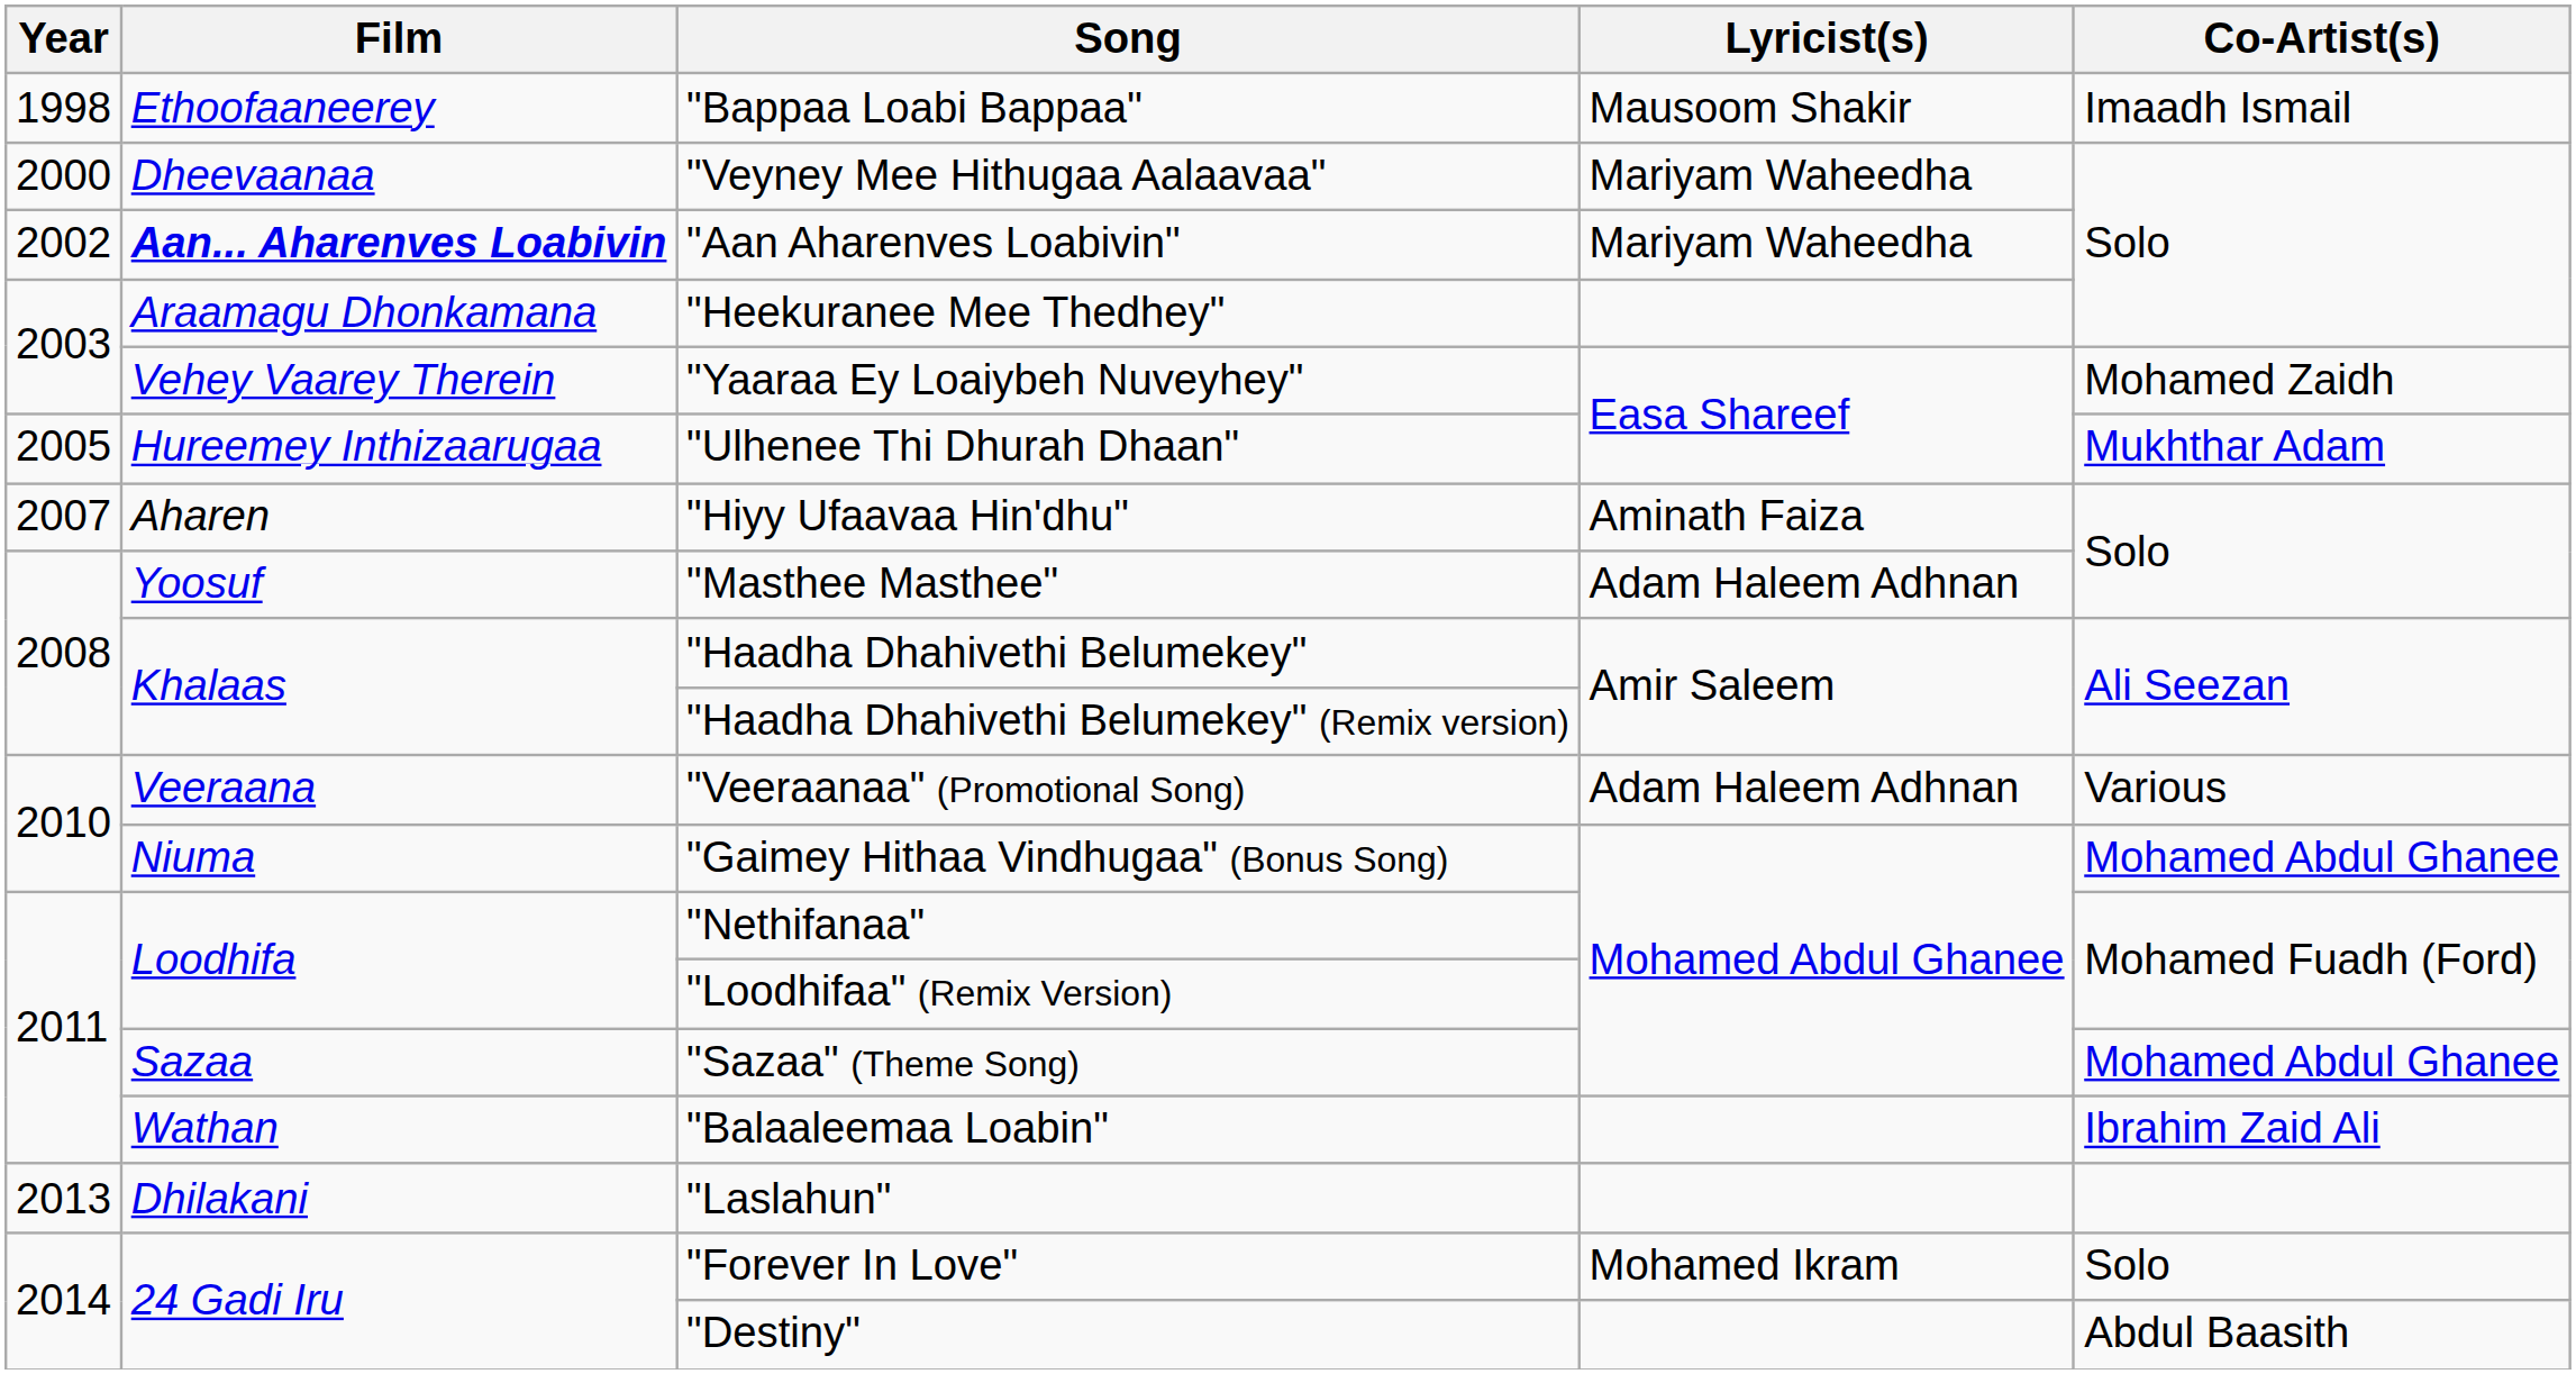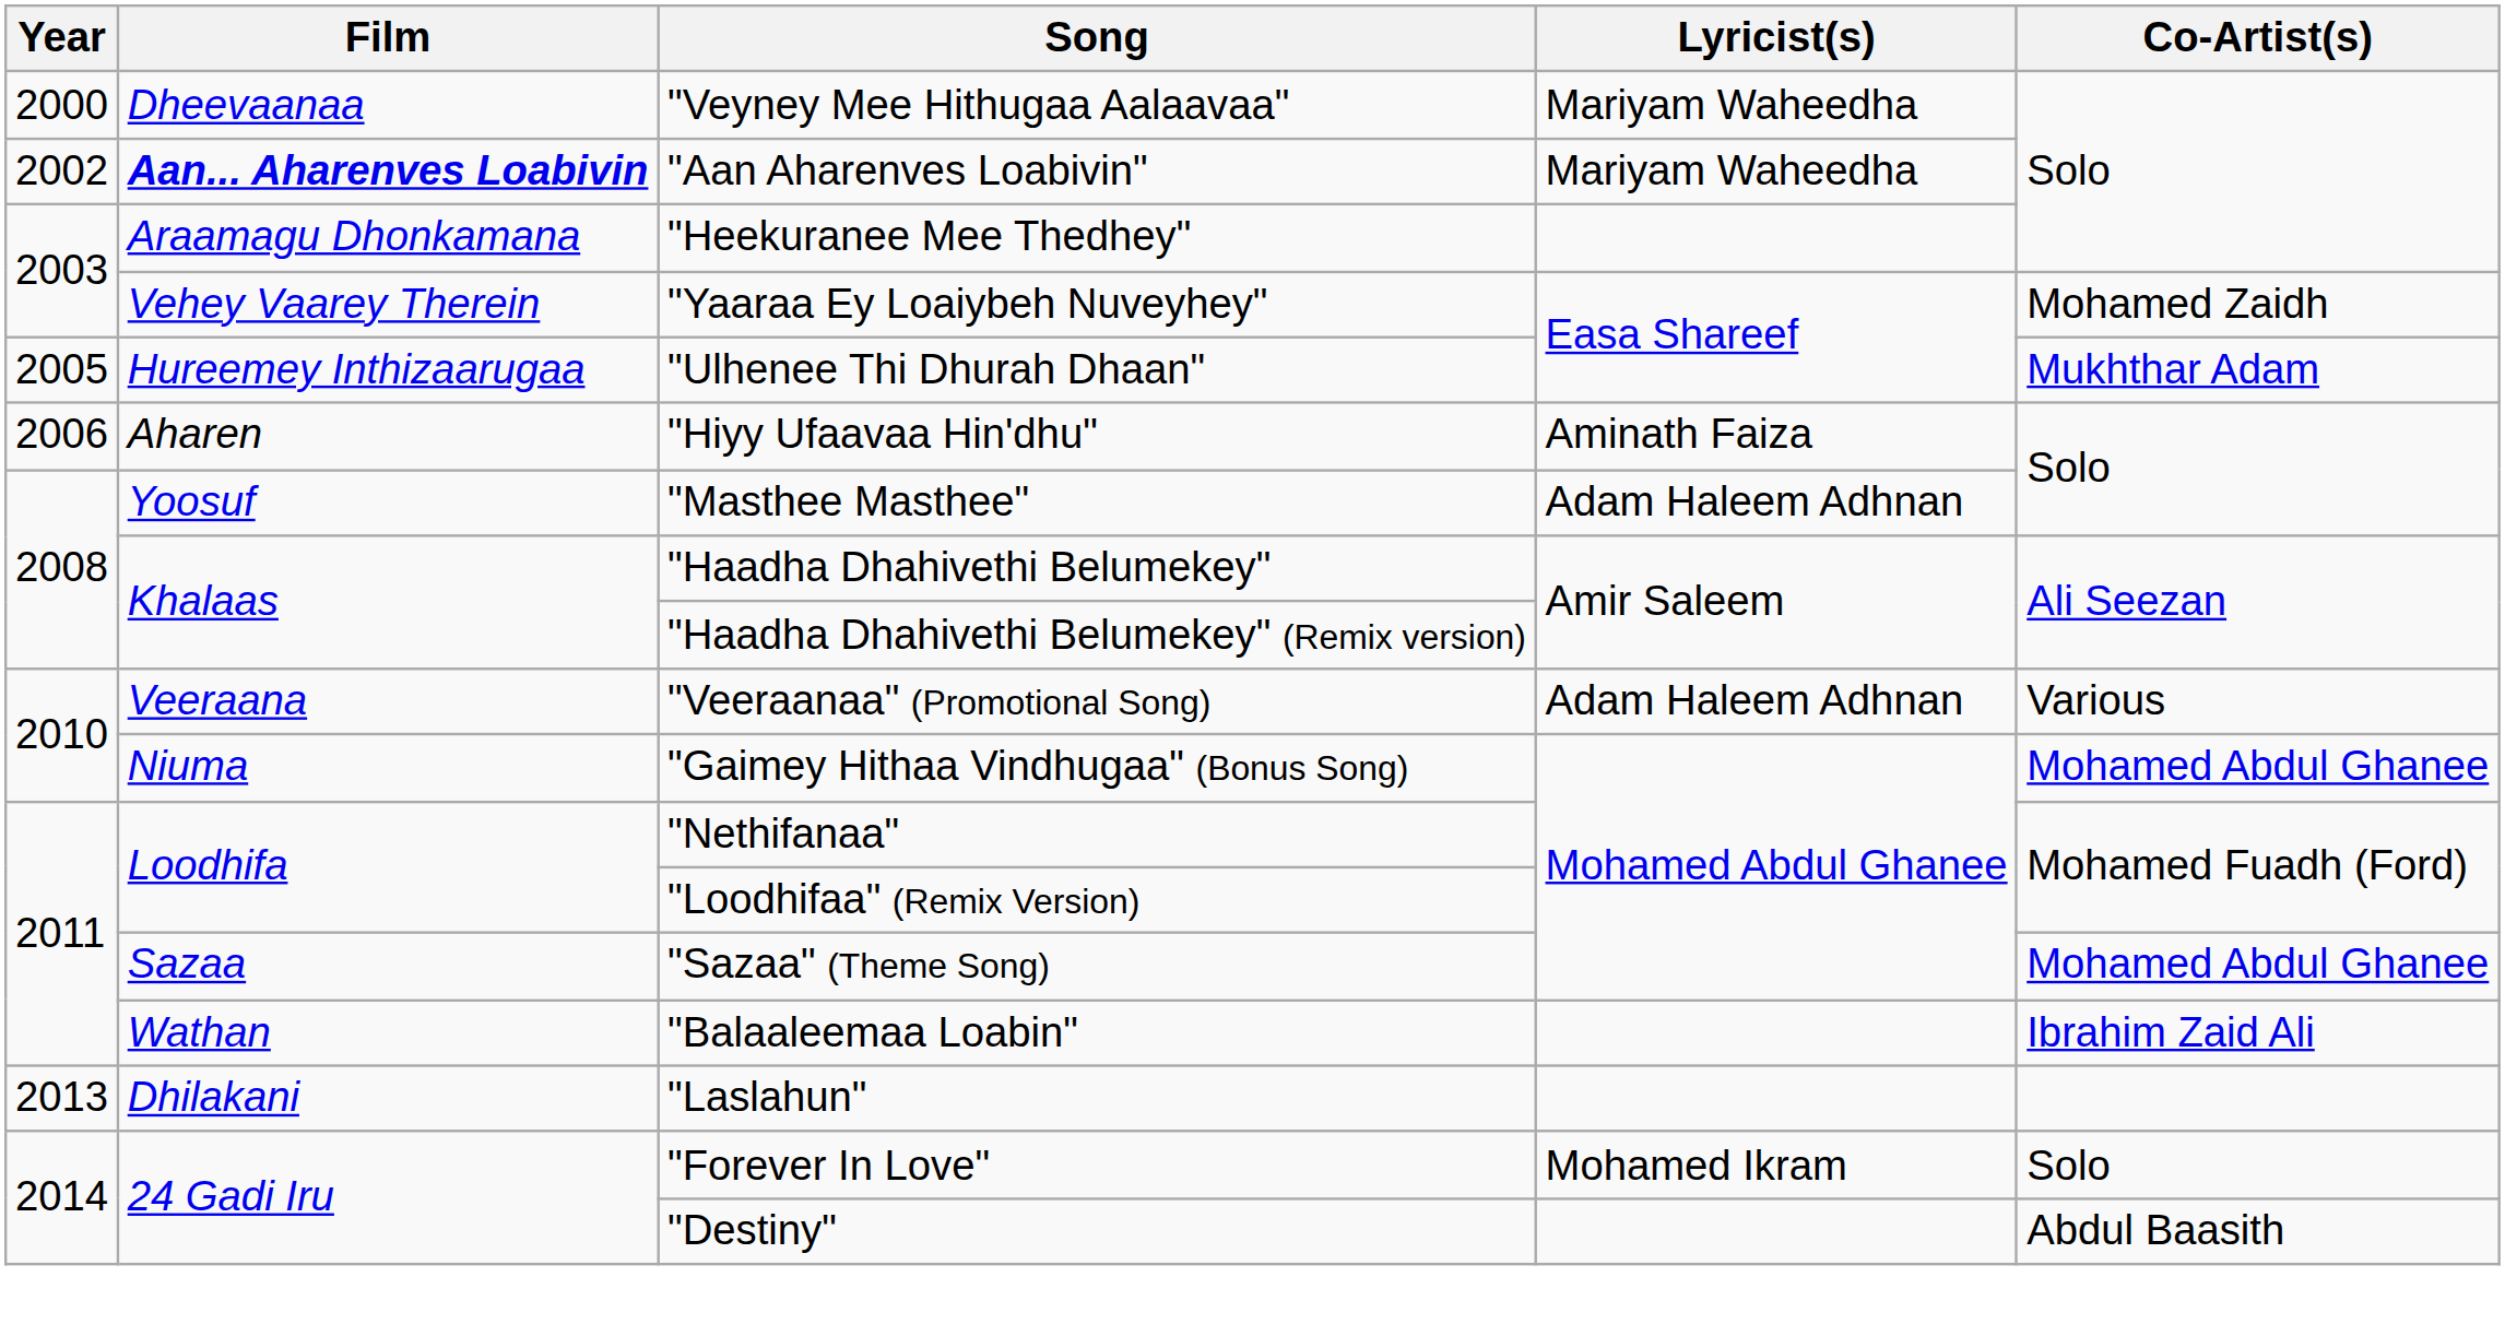- row: 1998 | Ethoofaaneerey | "Bappaa Loabi Bappaa" | Mausoom Shakir | Imaadh Ismail
"Hiyy Ufaavaa Hin'dhu" | Year: 2007 -> 2006
